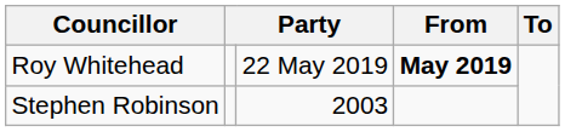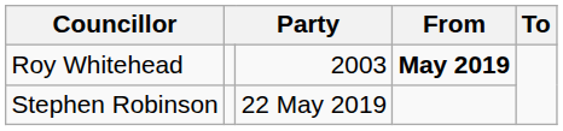Roy Whitehead | column 3: 22 May 2019 -> 2003
Stephen Robinson | column 3: 2003 -> 22 May 2019
